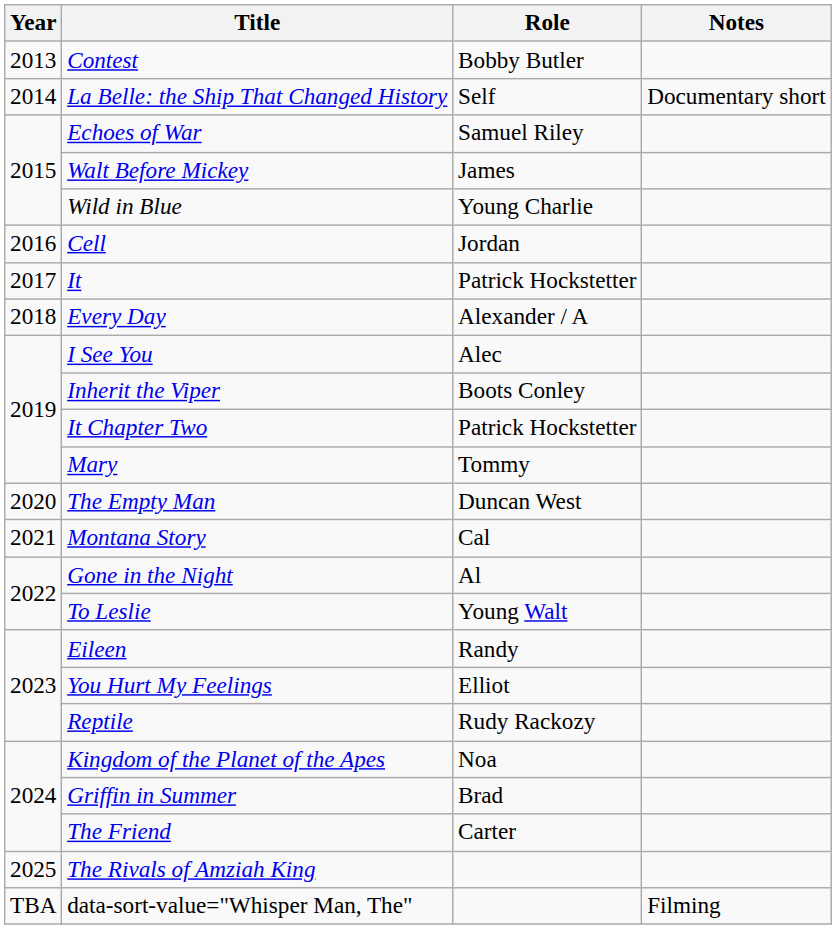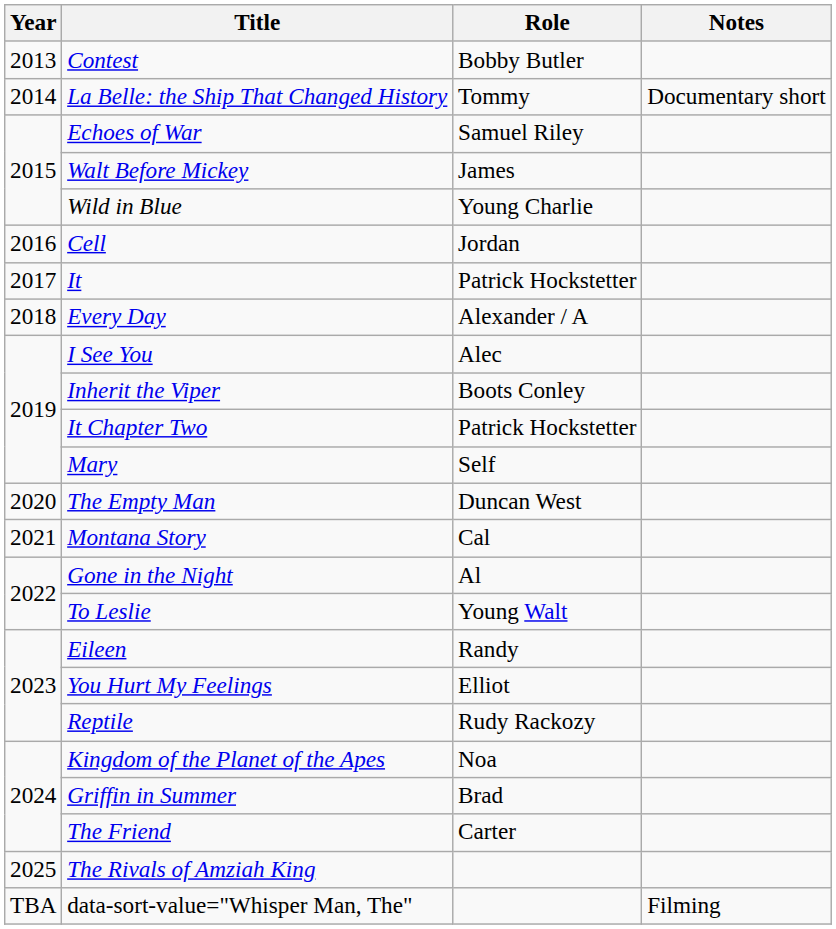La Belle: the Ship That Changed History | Role: Self -> Tommy
Mary | Role: Tommy -> Self
